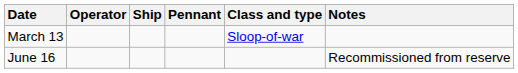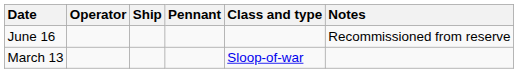rows swapped: June 16 <-> March 13
